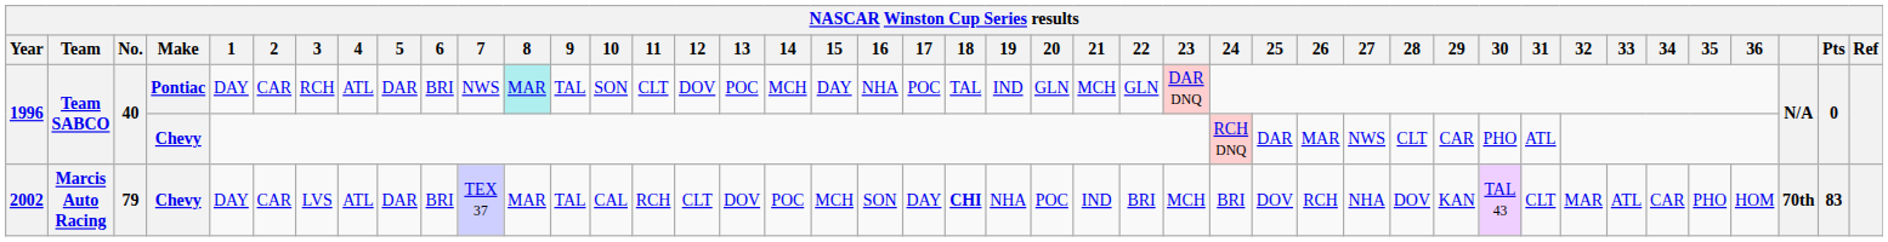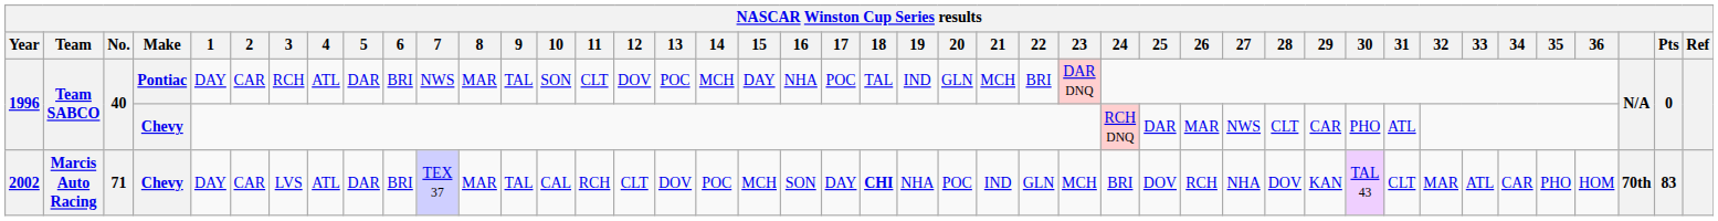1996 / Pontiac | 8: paleturquoise background -> no background
1996 / Pontiac | 22: GLN -> BRI
2002 | No.: 79 -> 71
2002 | 22: BRI -> GLN
